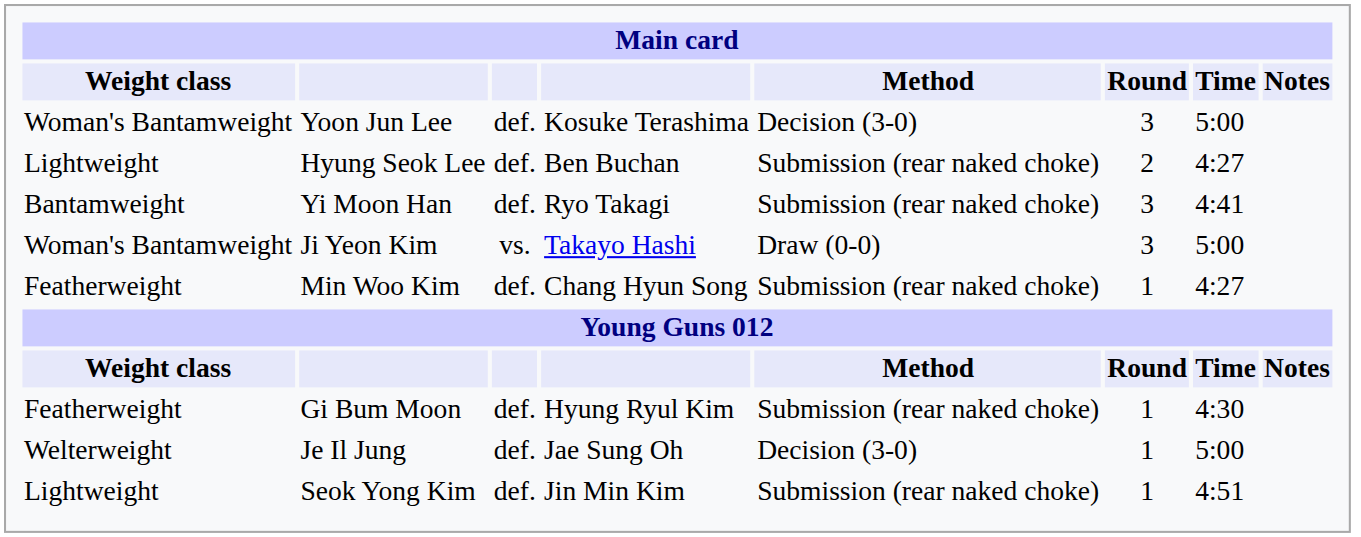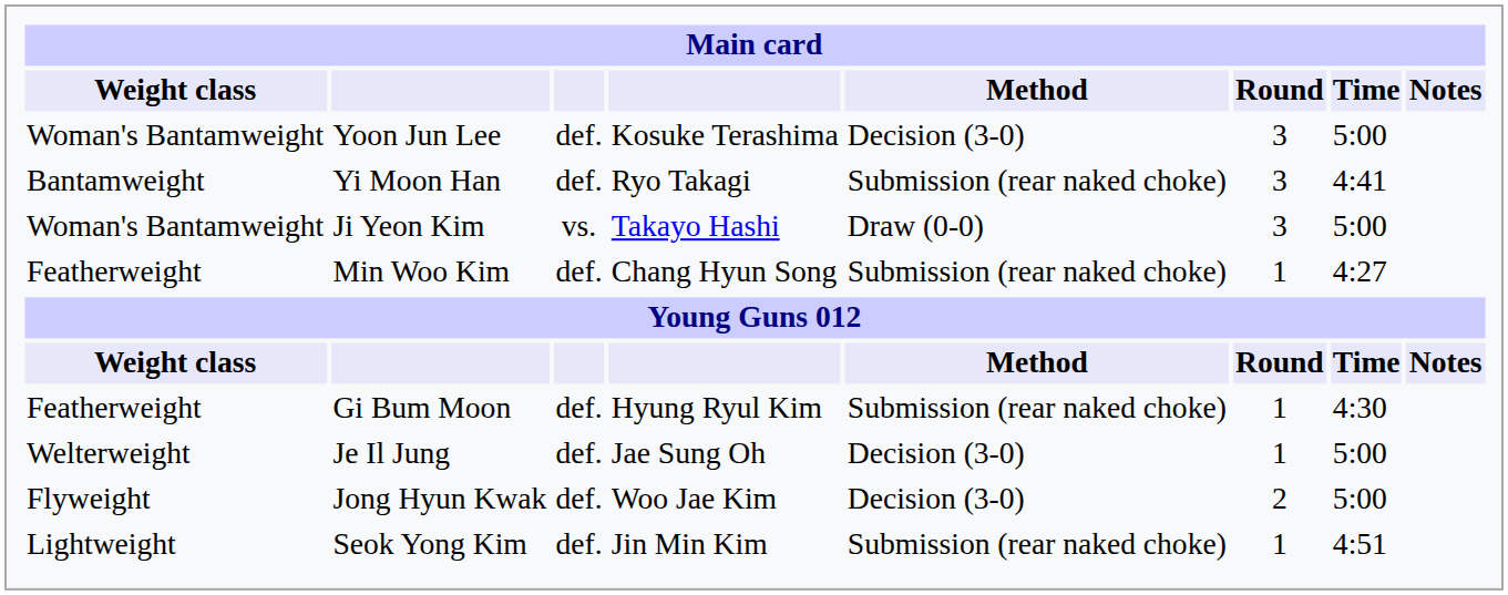- row: Lightweight | Hyung Seok Lee | def. | Ben Buchan | Submission (rear naked choke) | 2 | 4:27
+ row: Flyweight | Jong Hyun Kwak | def. | Woo Jae Kim | Decision (3-0) | 2 | 5:00
